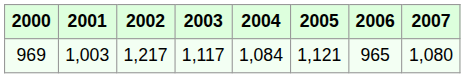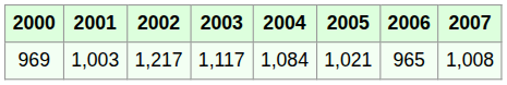969 | 2005: 1,121 -> 1,021
969 | 2007: 1,080 -> 1,008
